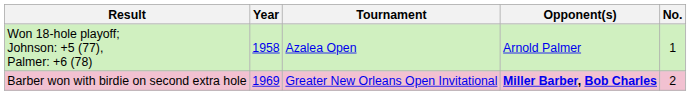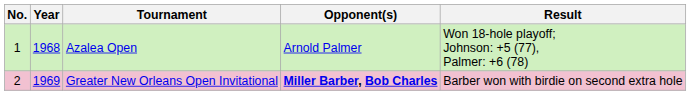columns swapped: No. <-> Result
Azalea Open | Year: 1958 -> 1968
